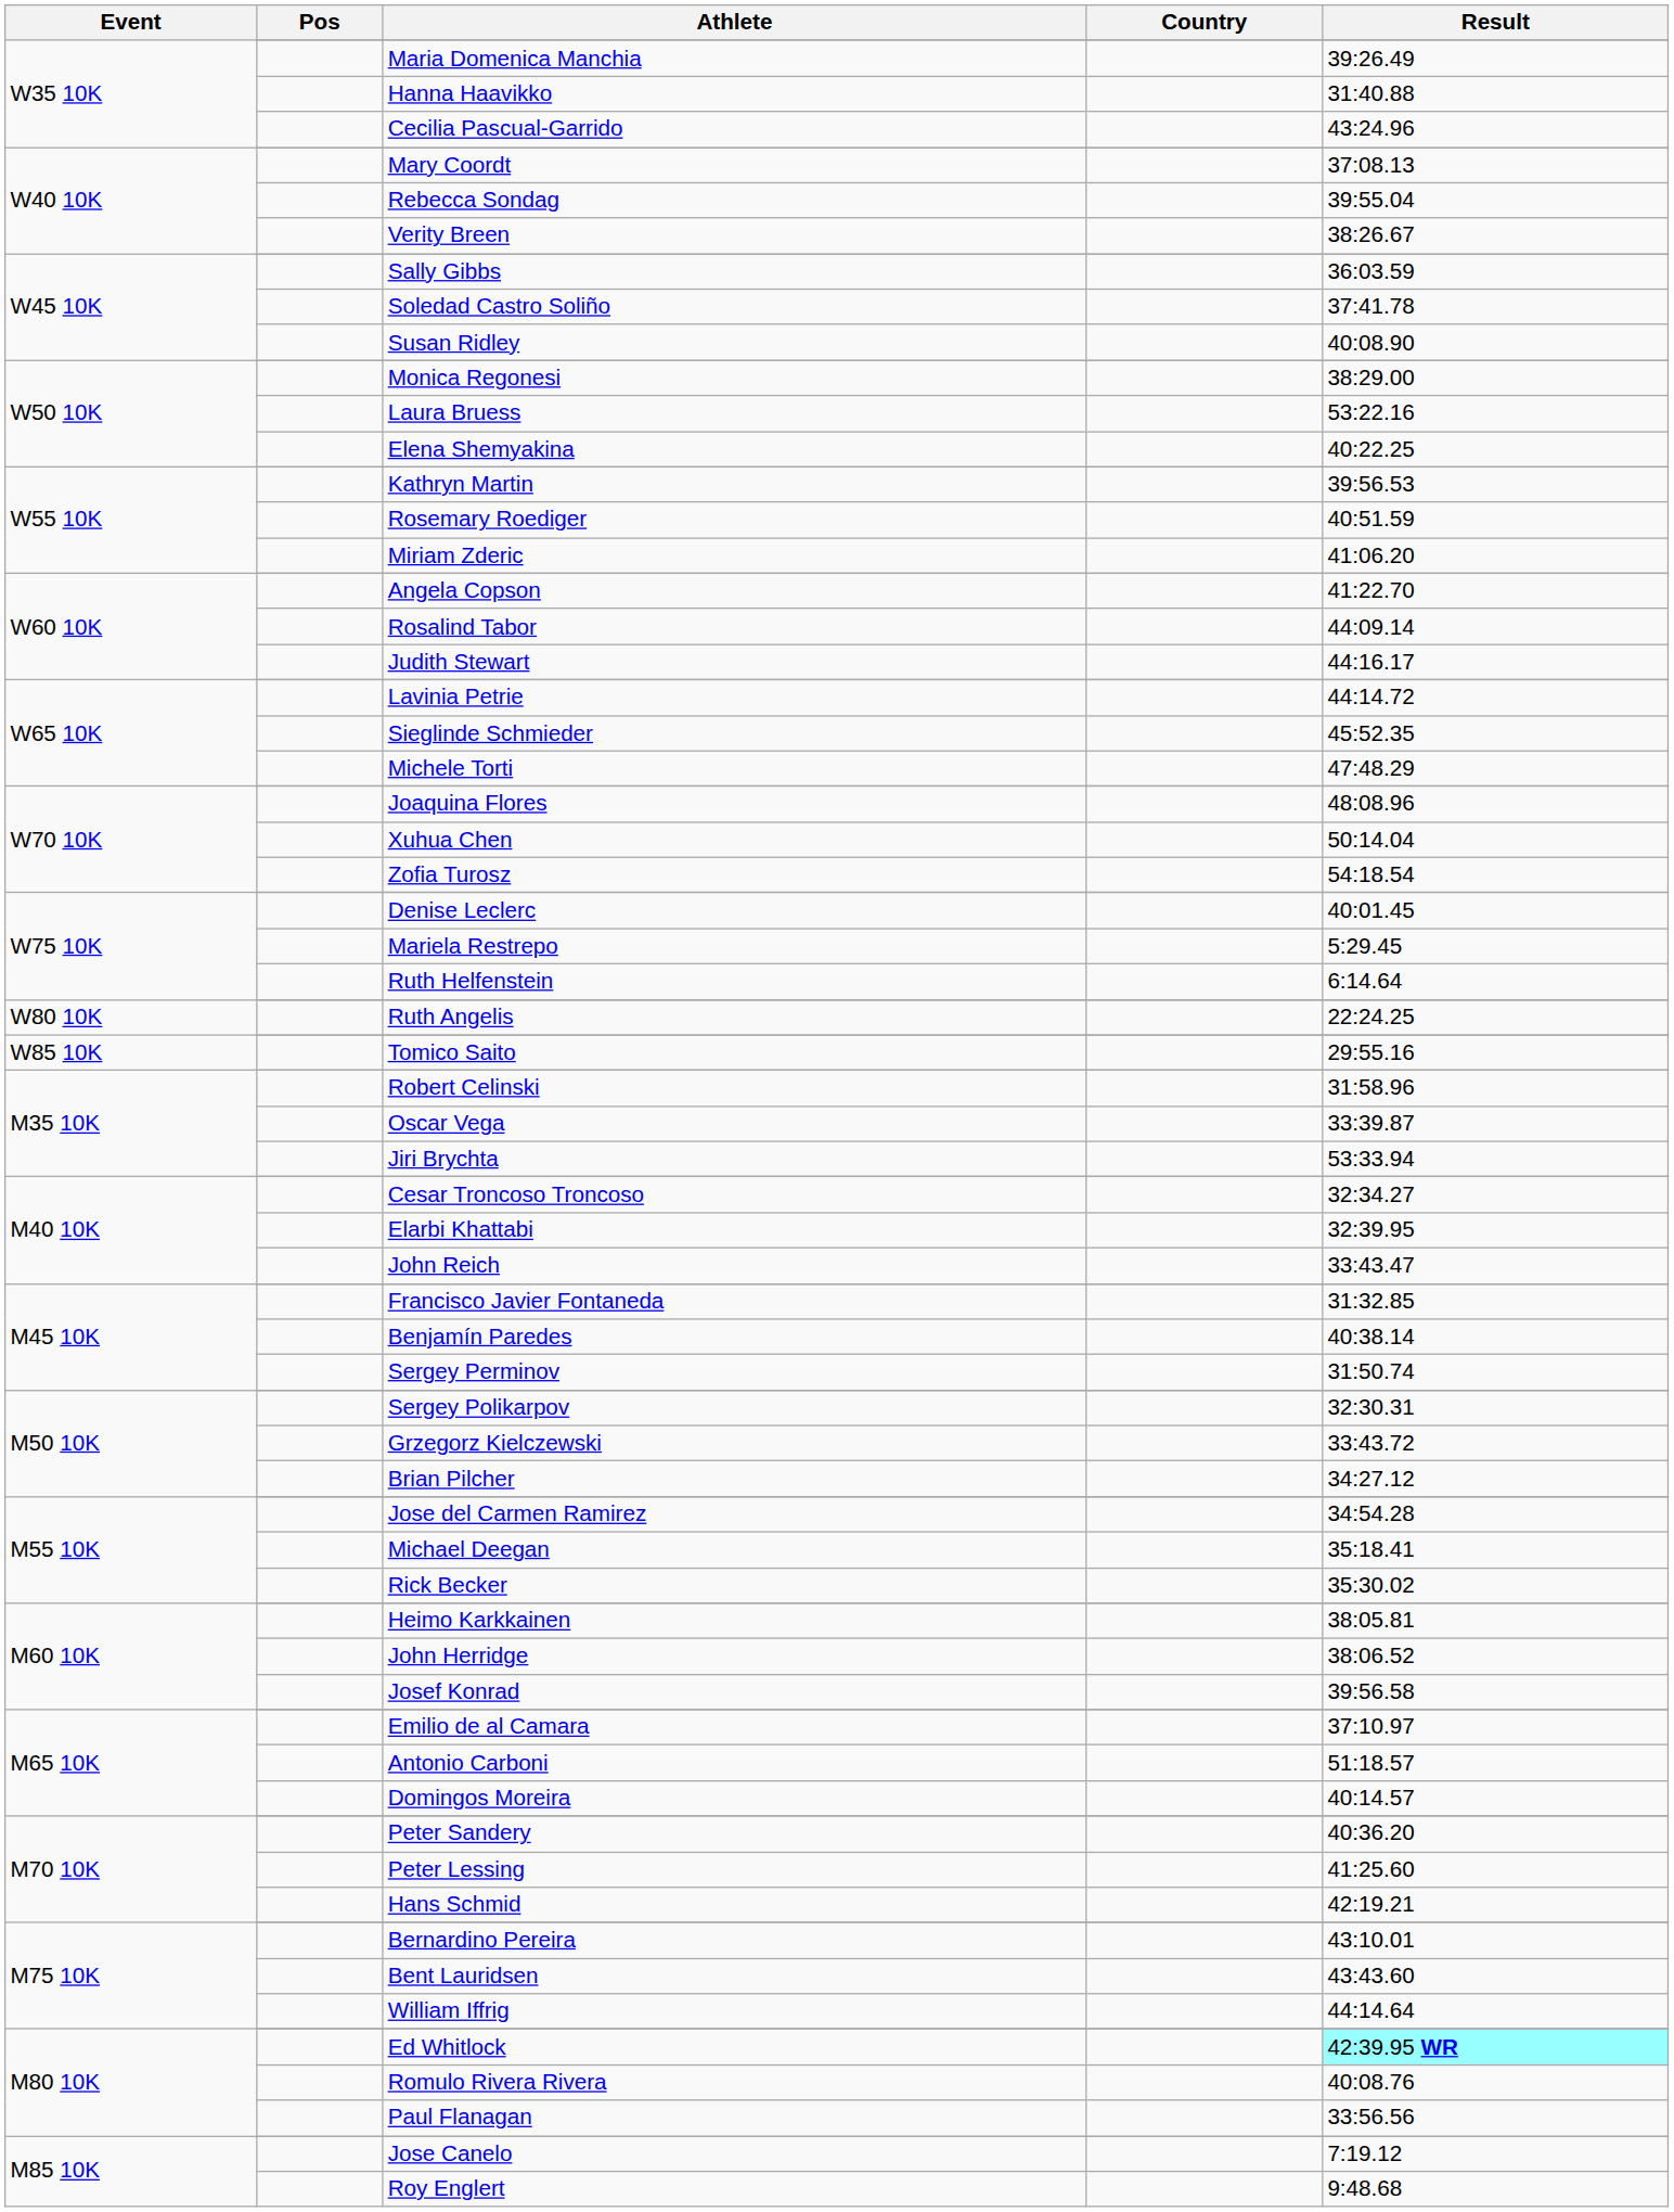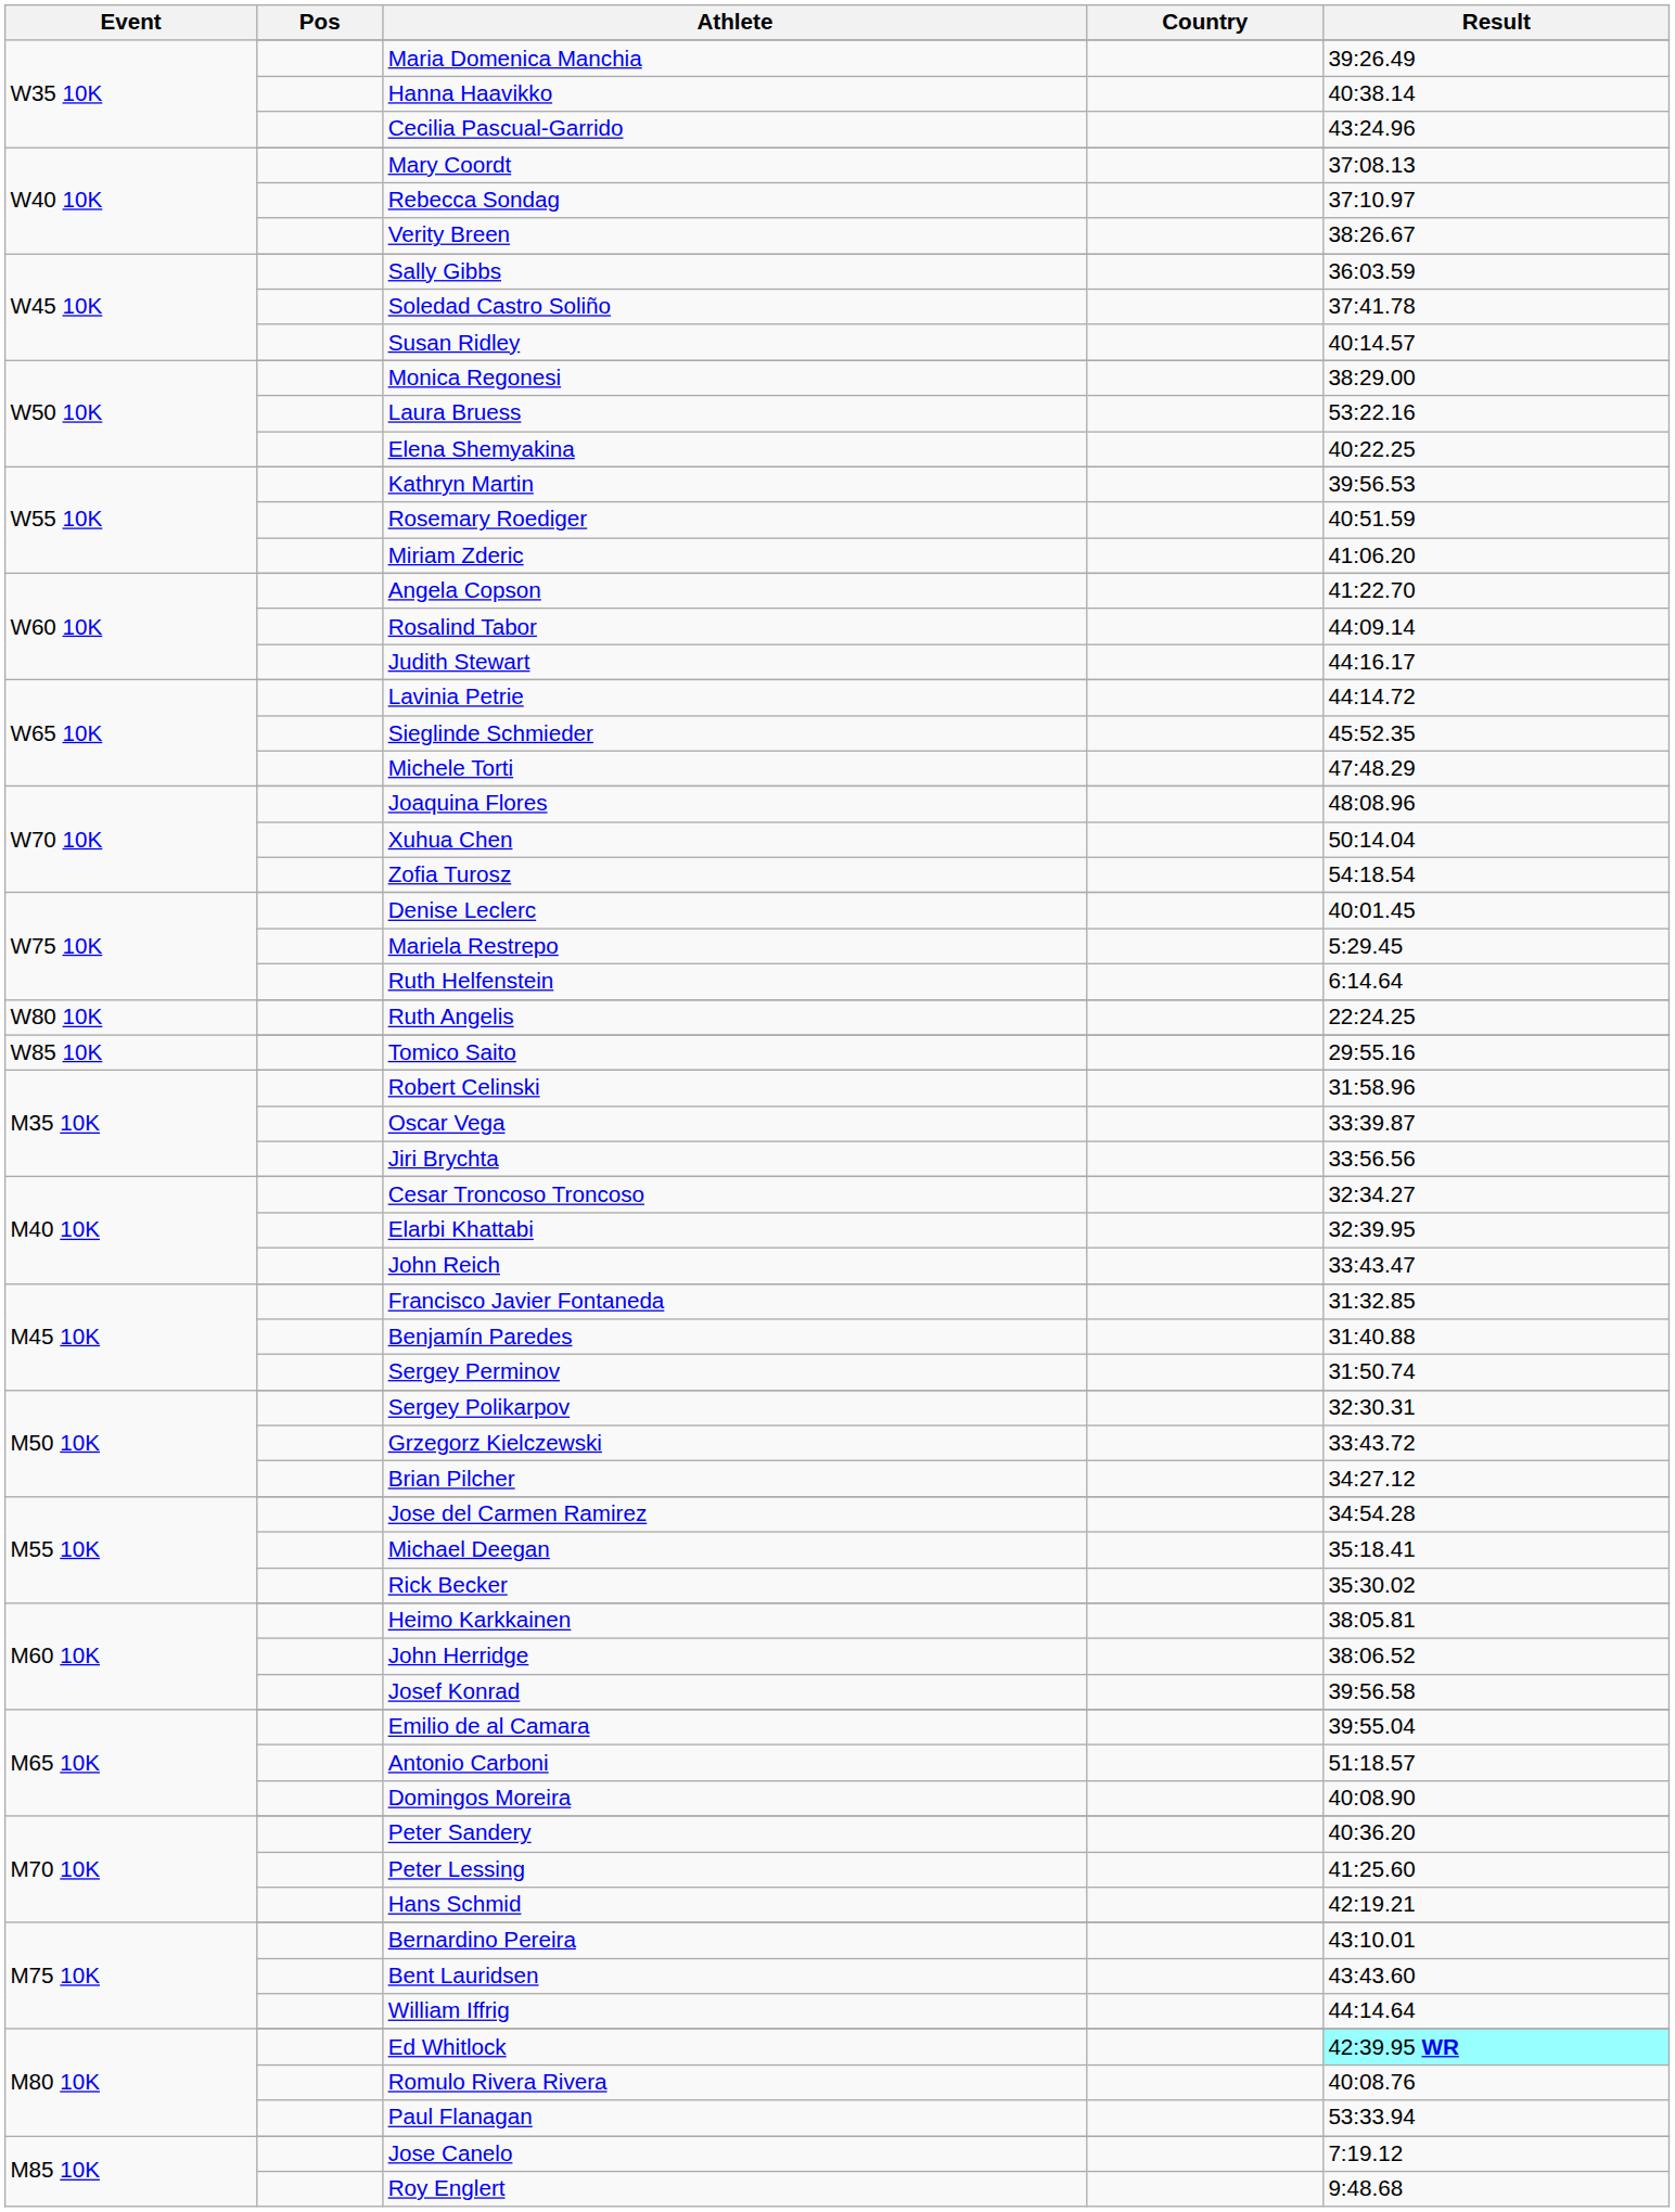Hanna Haavikko | Result: 31:40.88 -> 40:38.14
Rebecca Sondag | Result: 39:55.04 -> 37:10.97
Susan Ridley | Result: 40:08.90 -> 40:14.57
Jiri Brychta | Result: 53:33.94 -> 33:56.56
Benjamín Paredes | Result: 40:38.14 -> 31:40.88
Emilio de al Camara | Result: 37:10.97 -> 39:55.04
Domingos Moreira | Result: 40:14.57 -> 40:08.90
Paul Flanagan | Result: 33:56.56 -> 53:33.94
